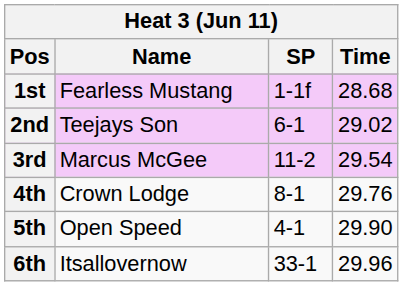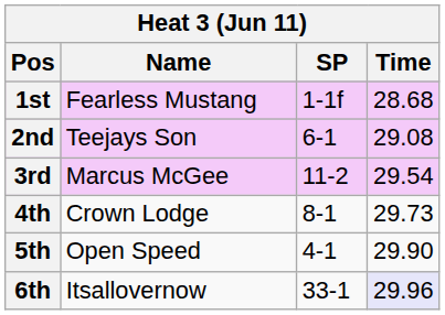2nd | Time: 29.02 -> 29.08
4th | Time: 29.76 -> 29.73
6th | Time: no background -> lavender background
